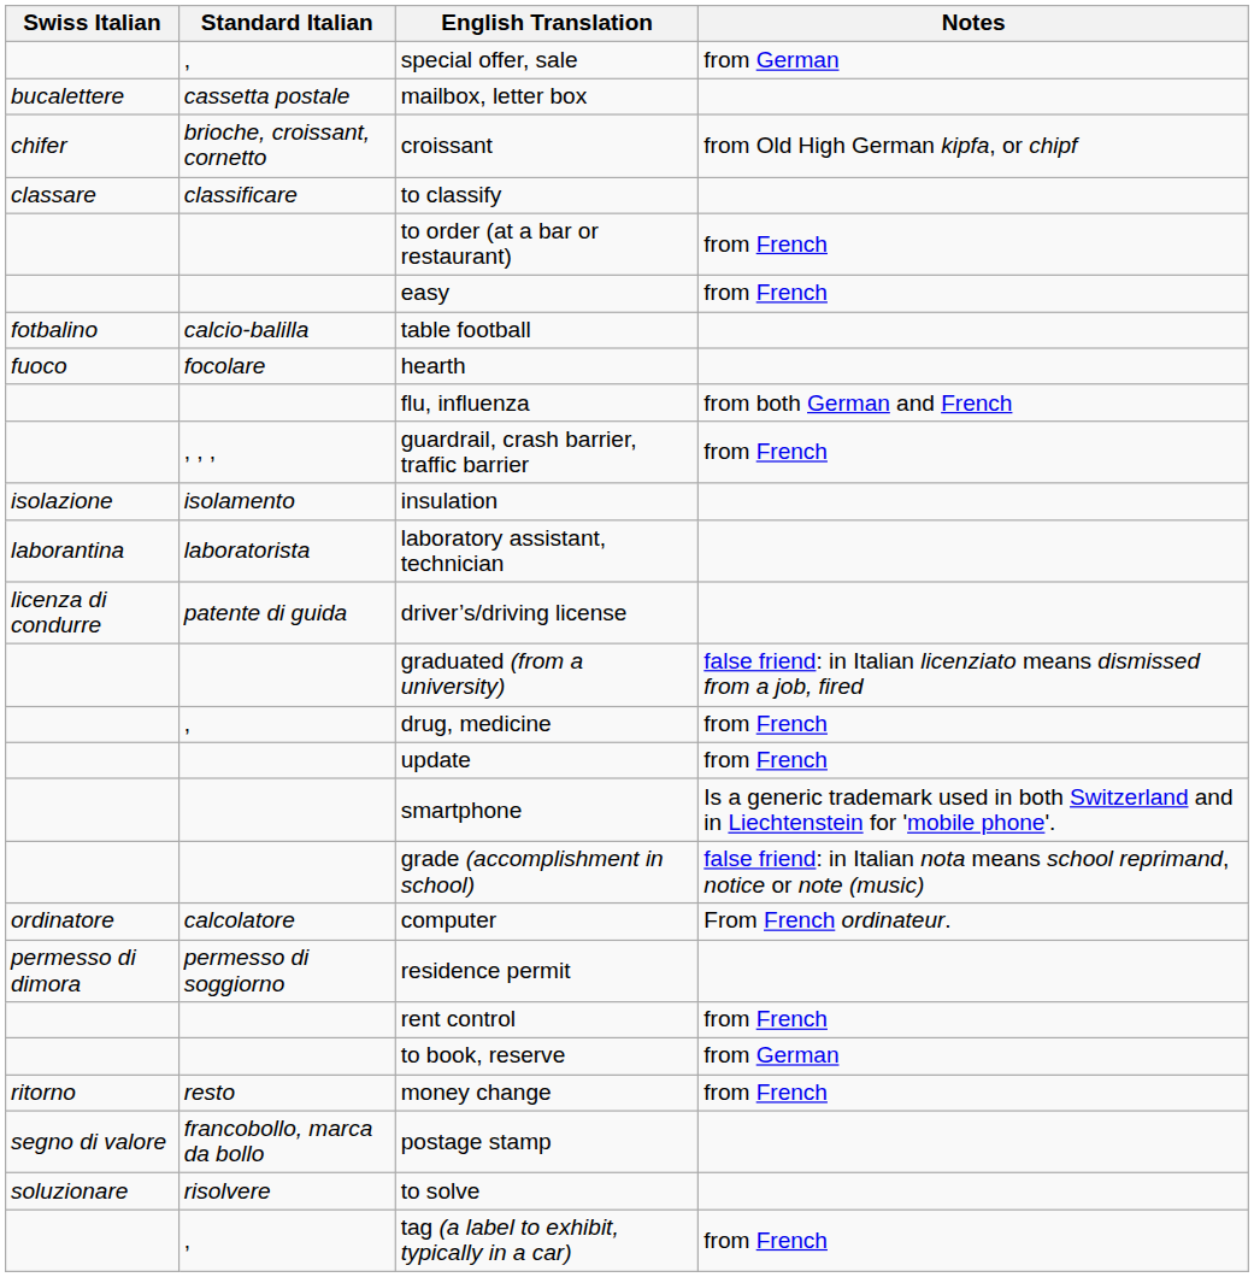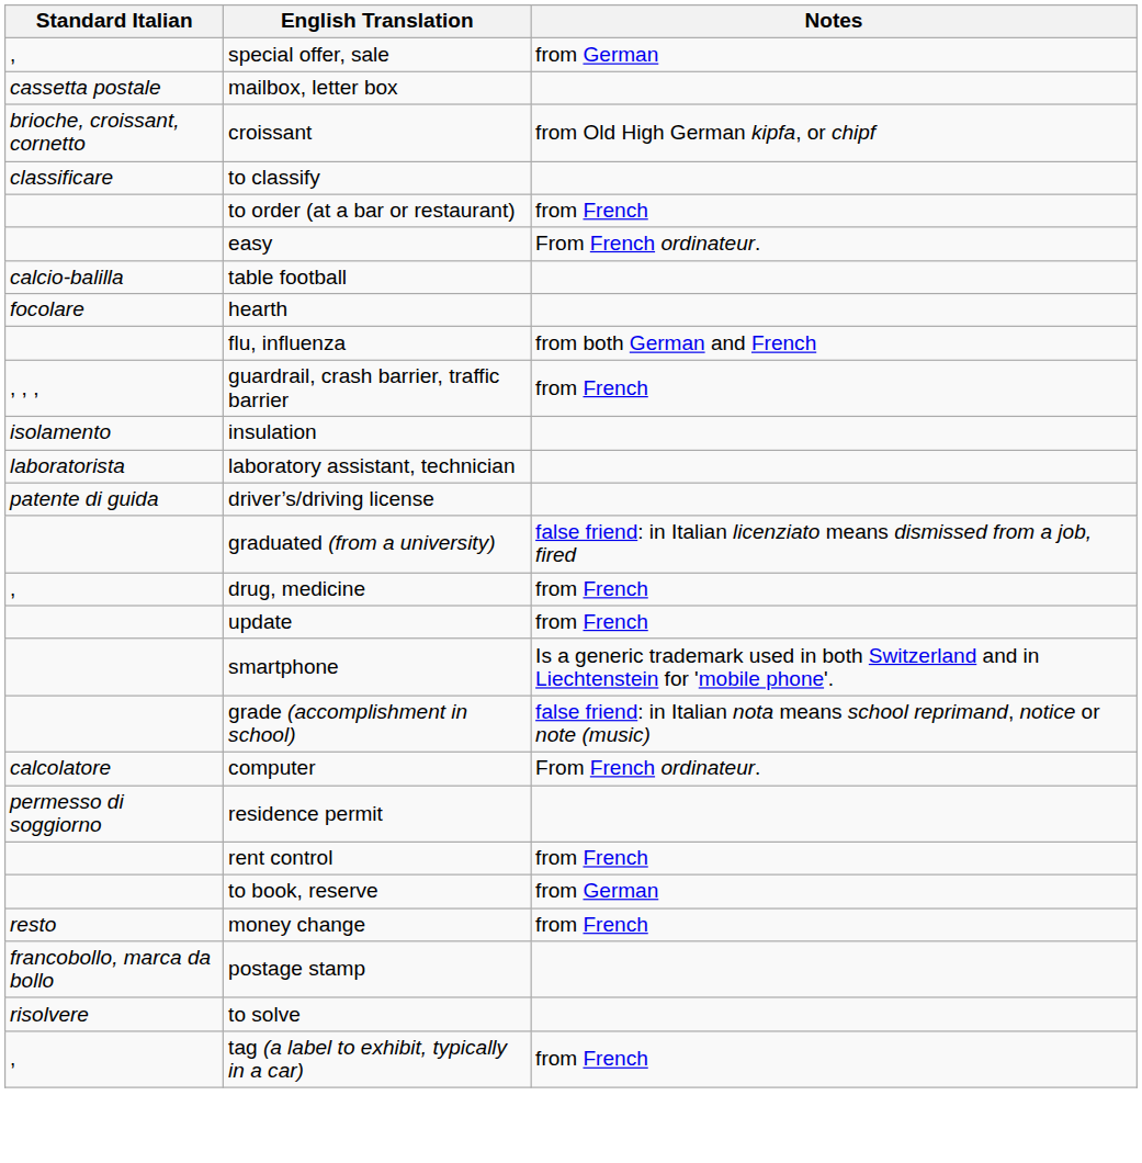- column: Swiss Italian | bucalettere | chifer | classare | fotbalino | fuoco | isolazione | laborantina | licenza di condurre | ordinatore | permesso di dimora | ritorno | segno di valore | soluzionare
easy | Notes: from French -> From French ordinateur.
